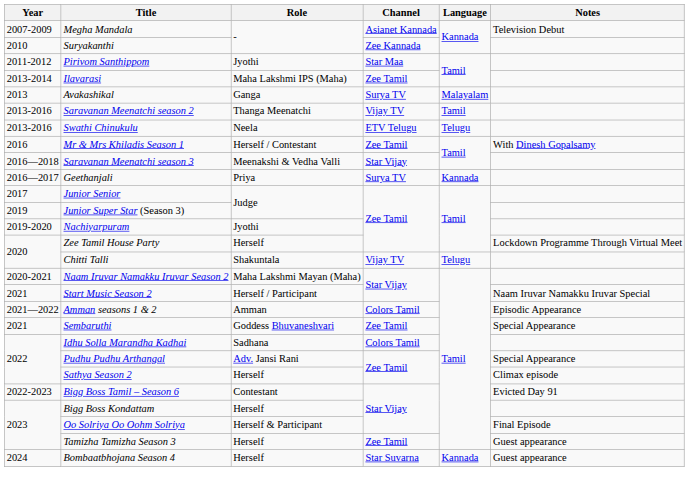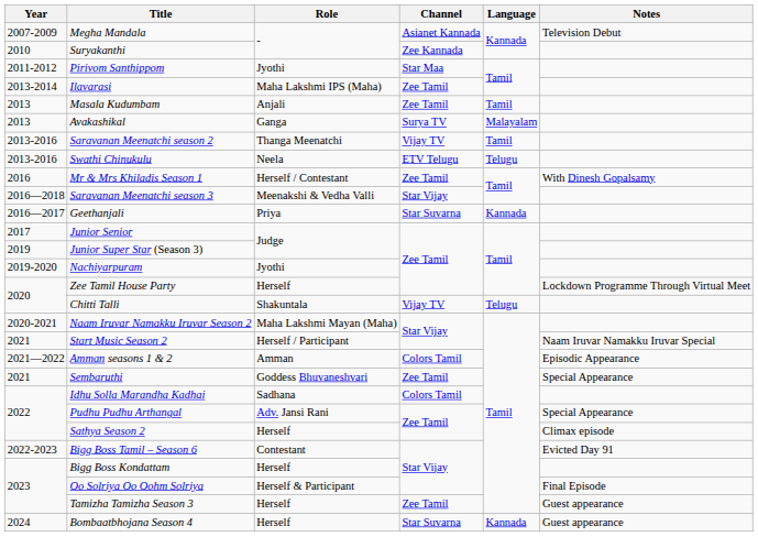+ row: 2013 | Masala Kudumbam | Anjali | Zee Tamil | Tamil
Geethanjali | Channel: Surya TV -> Star Suvarna
